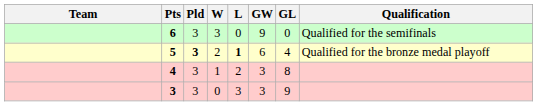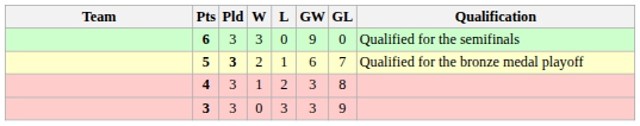5 | L: bold -> normal
5 | GL: 4 -> 7
